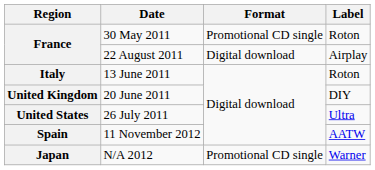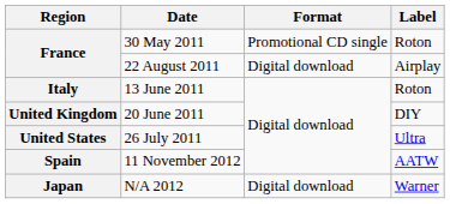N/A 2012 | Format: Promotional CD single -> Digital download
